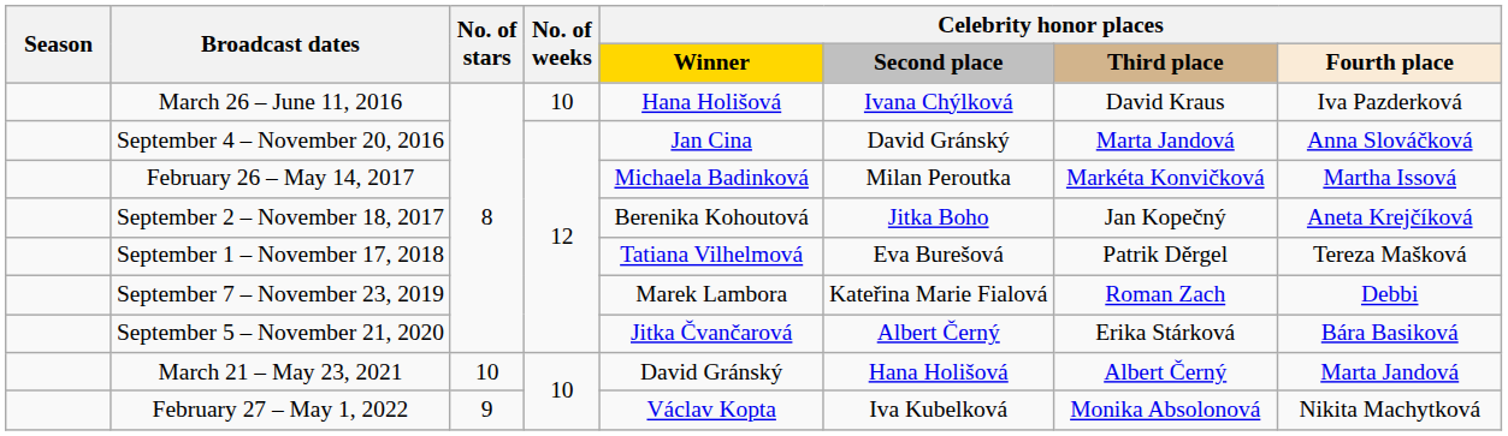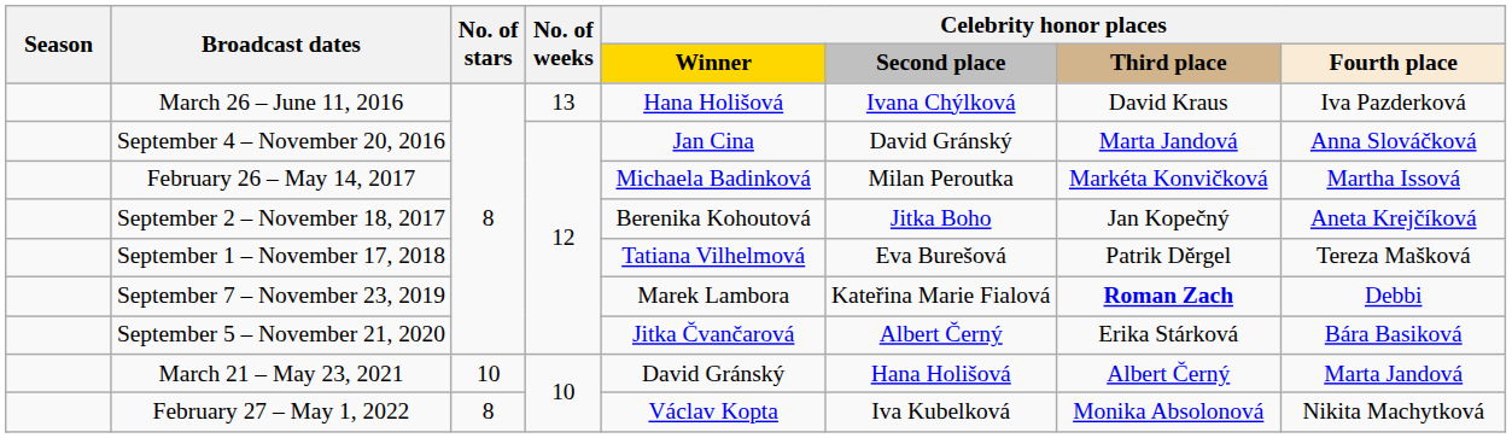March 26 – June 11, 2016 | No. of weeks: 10 -> 13
September 7 – November 23, 2019 | Celebrity honor places / Third place: normal -> bold
February 27 – May 1, 2022 | No. of stars: 9 -> 8
